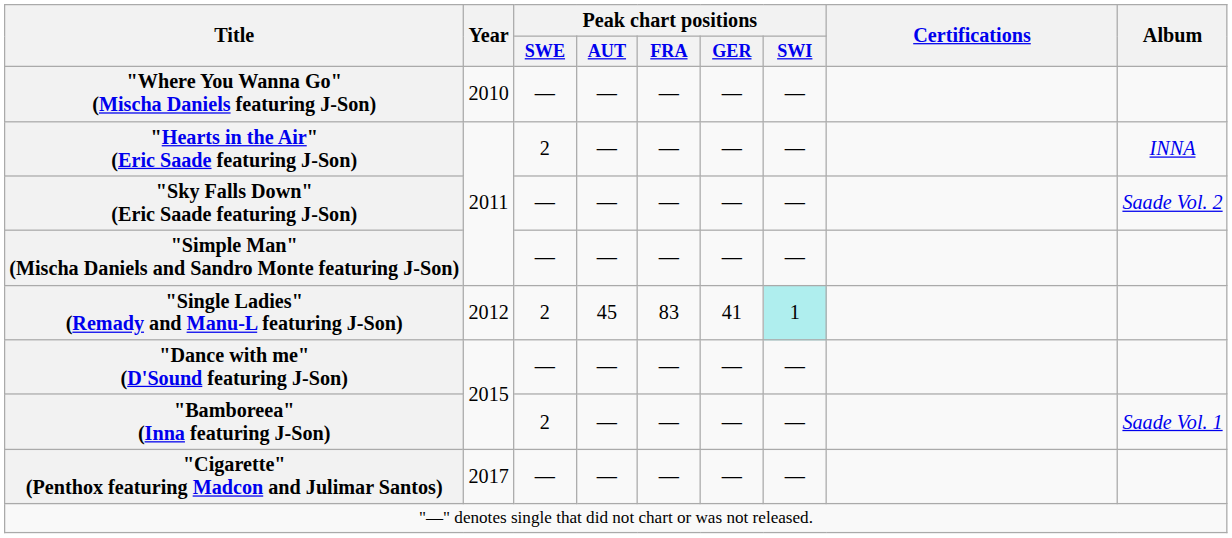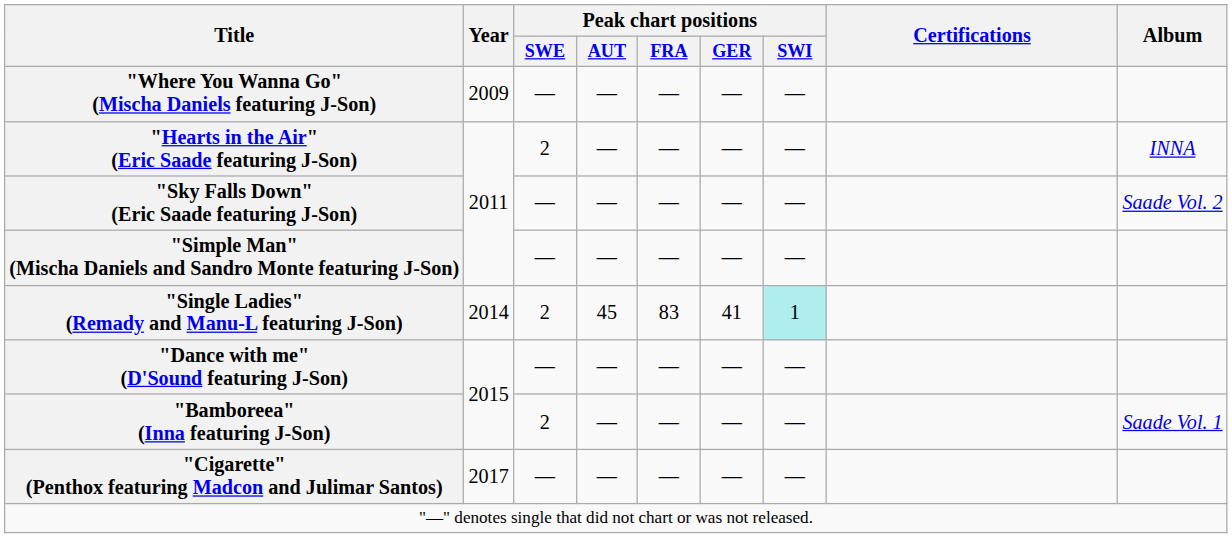"Where You Wanna Go" (Mischa Daniels featuring J-Son) | Year: 2010 -> 2009
"Single Ladies" (Remady and Manu-L featuring J-Son) | Year: 2012 -> 2014
